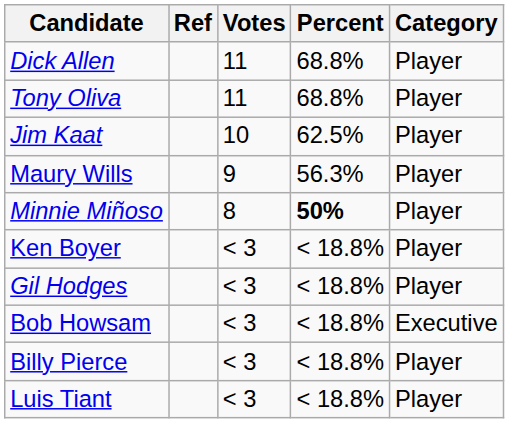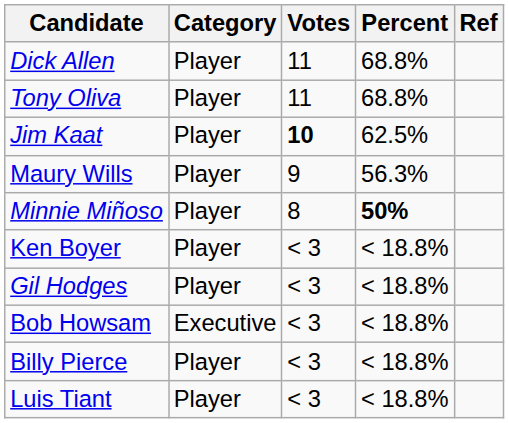columns swapped: Category <-> Ref
Jim Kaat | Votes: normal -> bold
